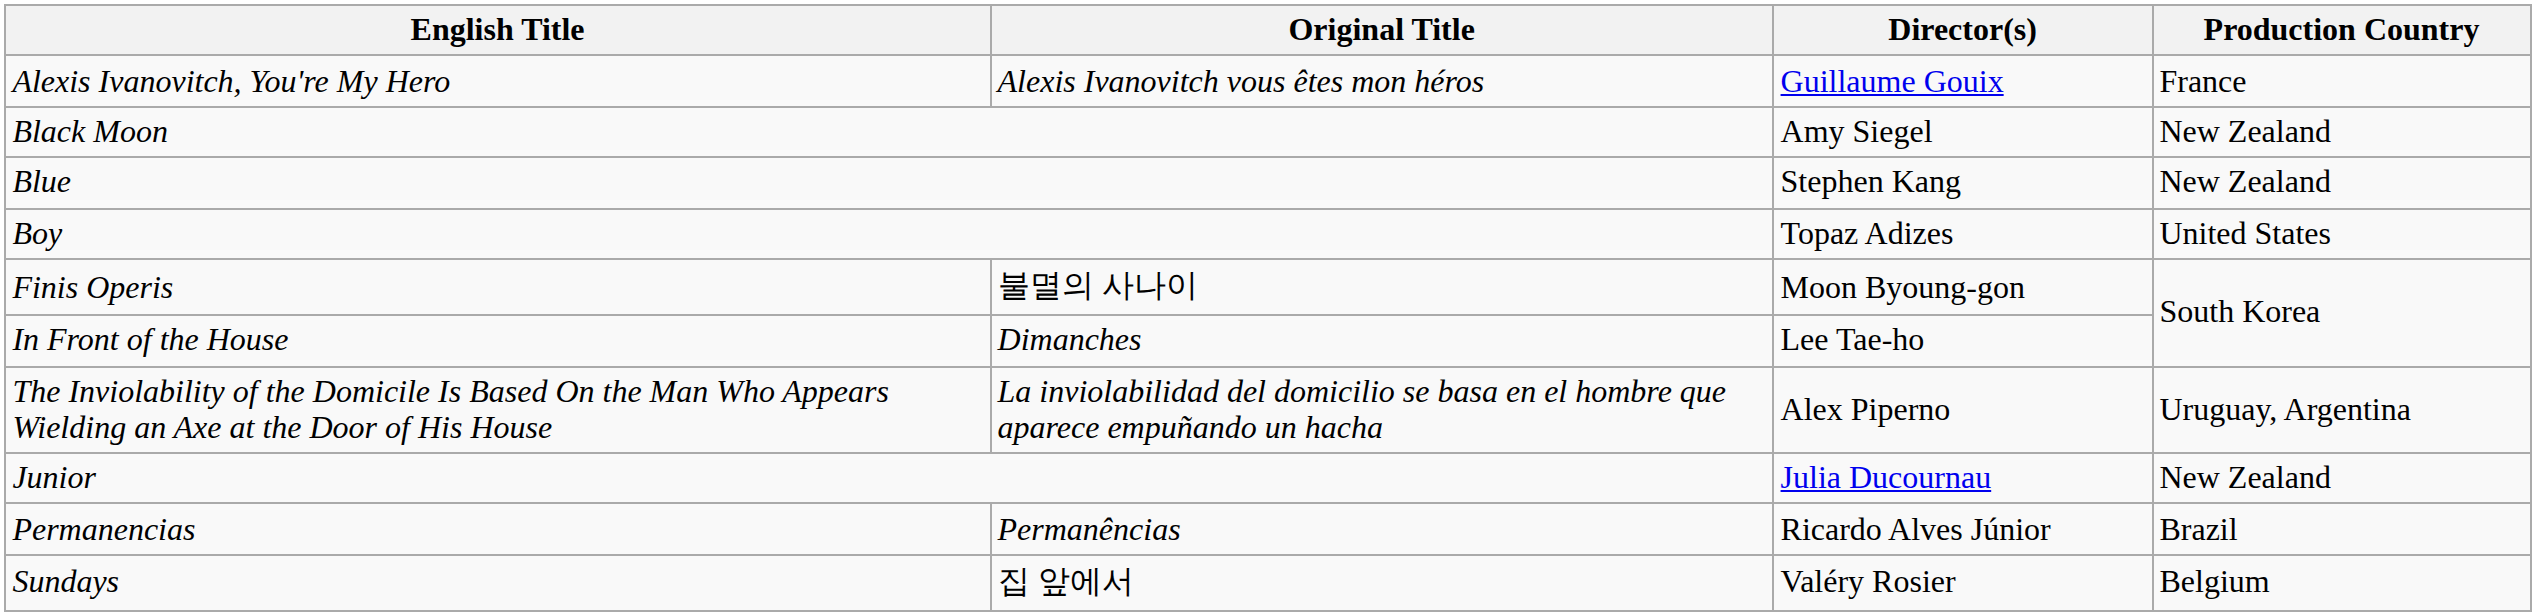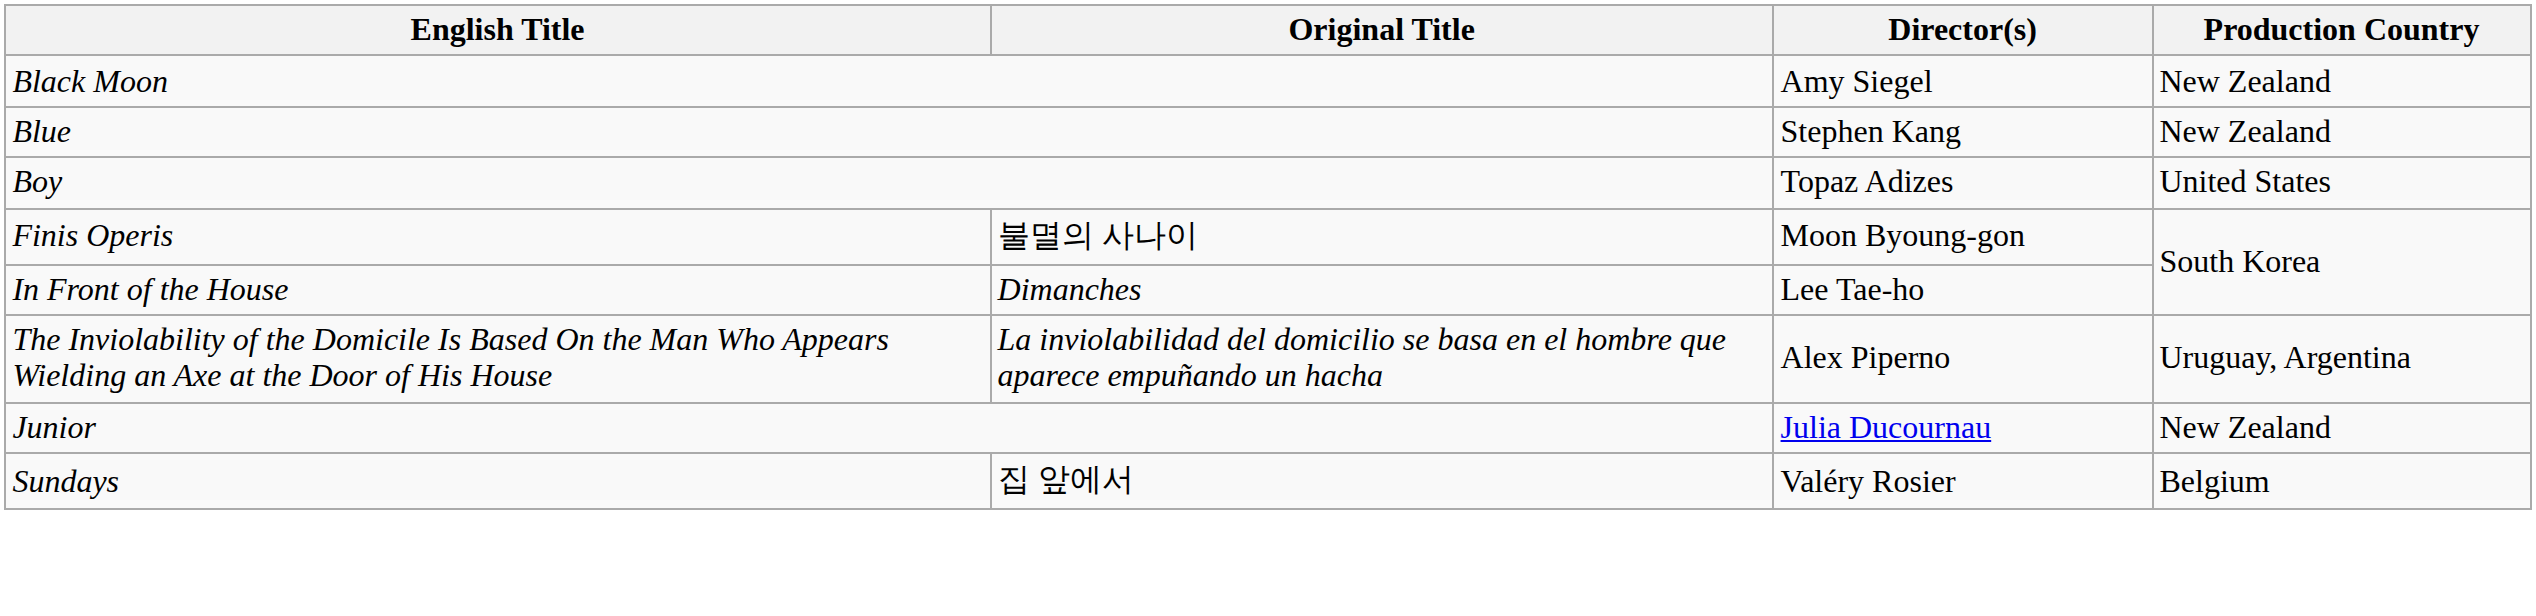- row: Alexis Ivanovitch, You're My Hero | Alexis Ivanovitch vous êtes mon héros | Guillaume Gouix | France
- row: Permanencias | Permanências | Ricardo Alves Júnior | Brazil
